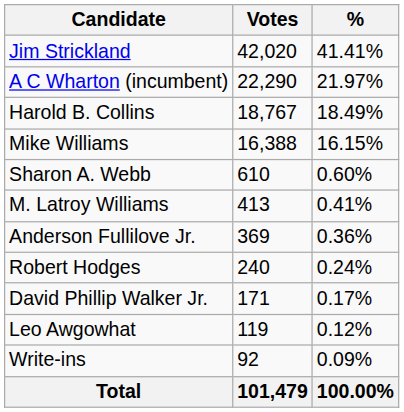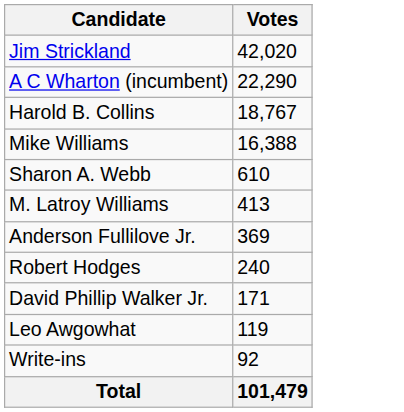- column: % | 41.41% | 21.97% | 18.49% | 16.15% | 0.60% | 0.41% | 0.36% | 0.24% | 0.17% | 0.12% | 0.09% | 100.00%
